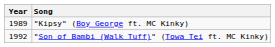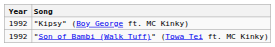"Kipsy" (Boy George ft. MC Kinky) | Year: 1989 -> 1992
